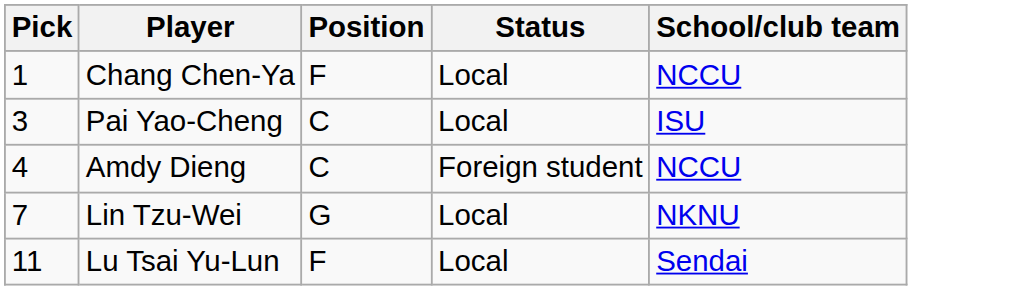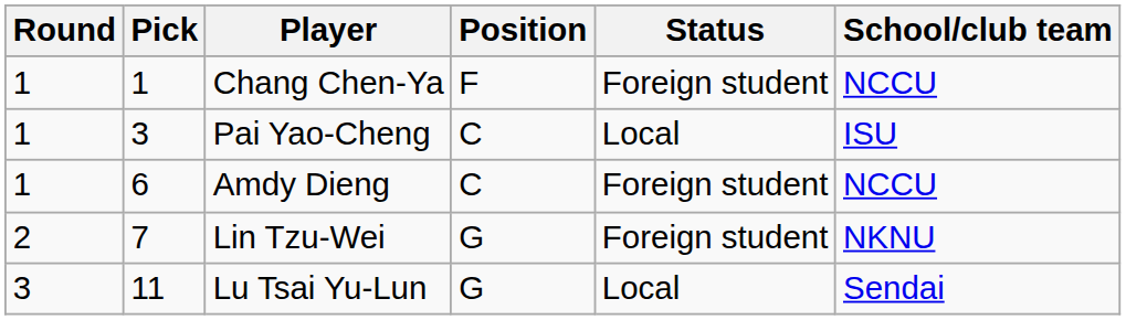+ column: Round | 1 | 1 | 1 | 2 | 3
Chang Chen-Ya | Status: Local -> Foreign student
Amdy Dieng | Pick: 4 -> 6
Lin Tzu-Wei | Status: Local -> Foreign student
Lu Tsai Yu-Lun | Position: F -> G
